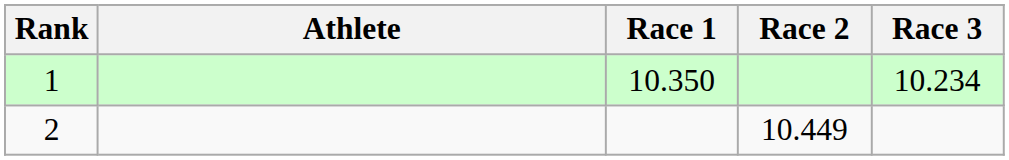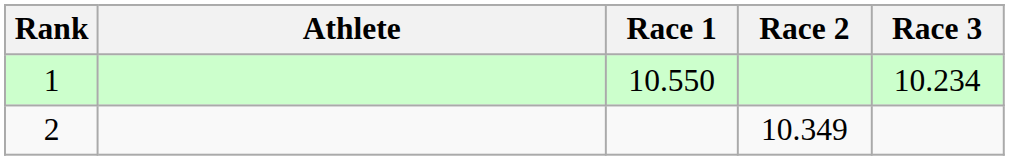1 | Race 1: 10.350 -> 10.550
2 | Race 2: 10.449 -> 10.349
